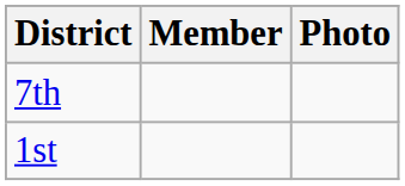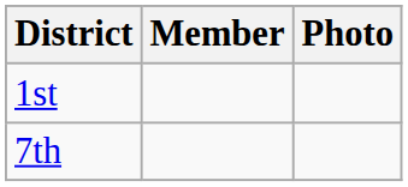rows swapped: 1st <-> 7th
